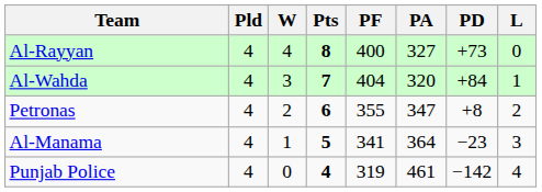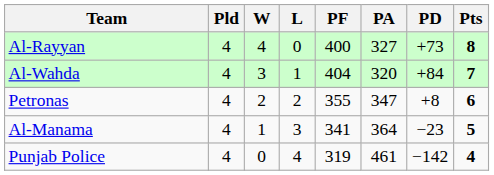columns swapped: L <-> Pts
